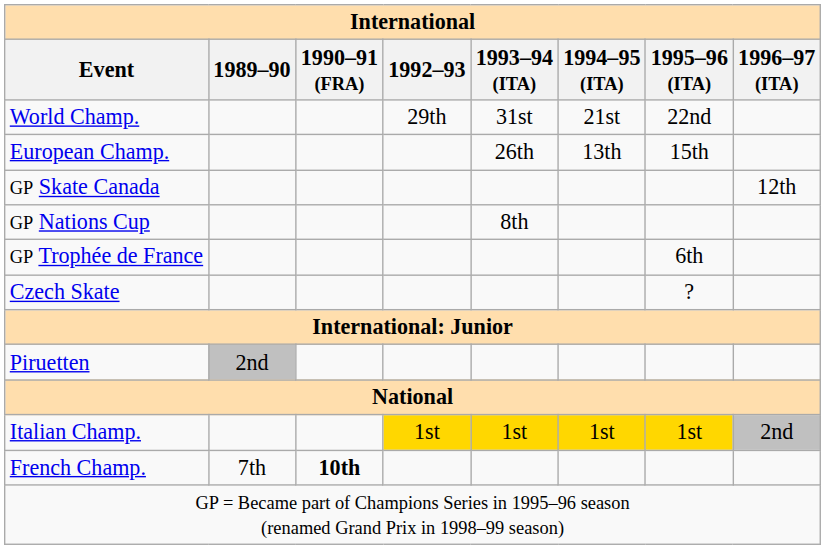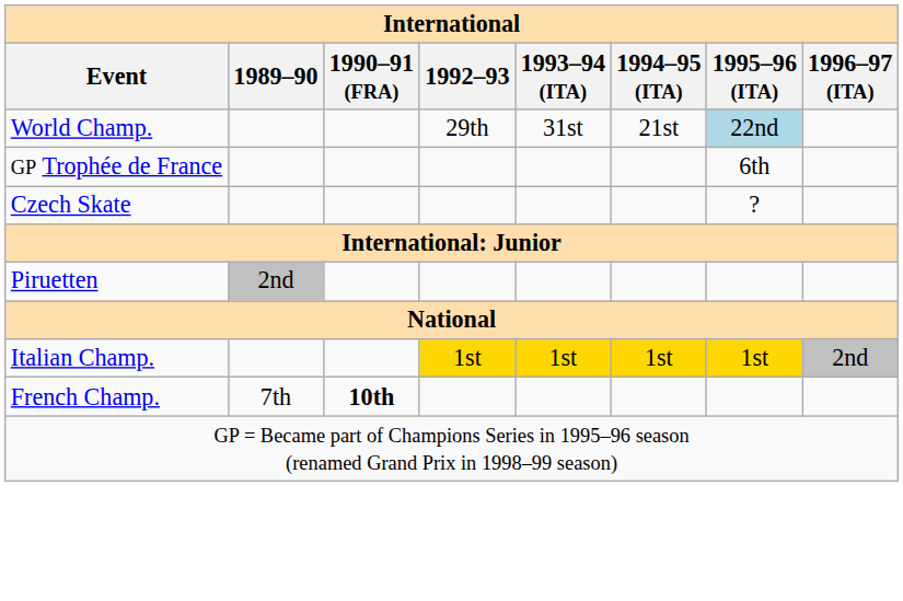World Champ. | 1995–96 (ITA): no background -> lightblue background
- row: European Champ. | 26th | 13th | 15th
- row: GP Skate Canada | 12th
- row: GP Nations Cup | 8th
